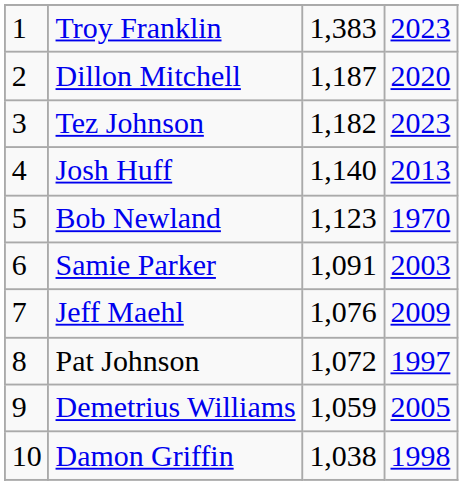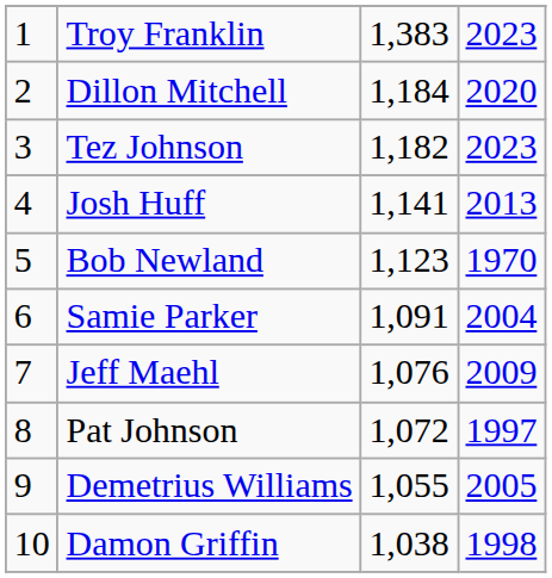Dillon Mitchell | column 3: 1,187 -> 1,184
Josh Huff | column 3: 1,140 -> 1,141
Samie Parker | column 4: 2003 -> 2004
Demetrius Williams | column 3: 1,059 -> 1,055
